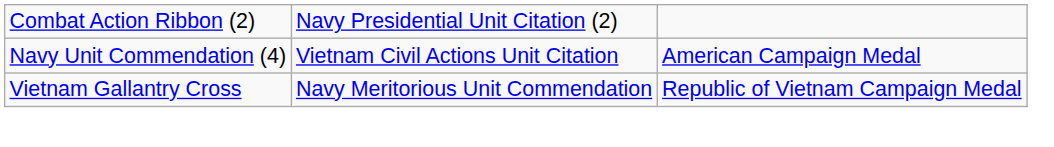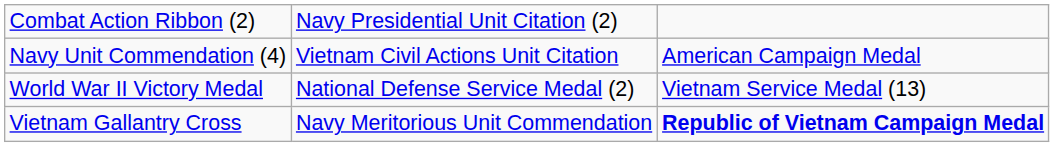+ row: World War II Victory Medal | National Defense Service Medal (2) | Vietnam Service Medal (13)
Vietnam Gallantry Cross | column 3: normal -> bold
